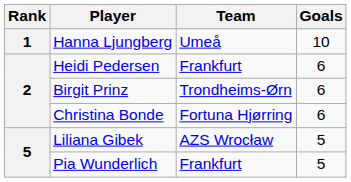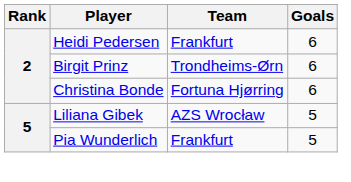- row: 1 | Hanna Ljungberg | Umeå | 10
